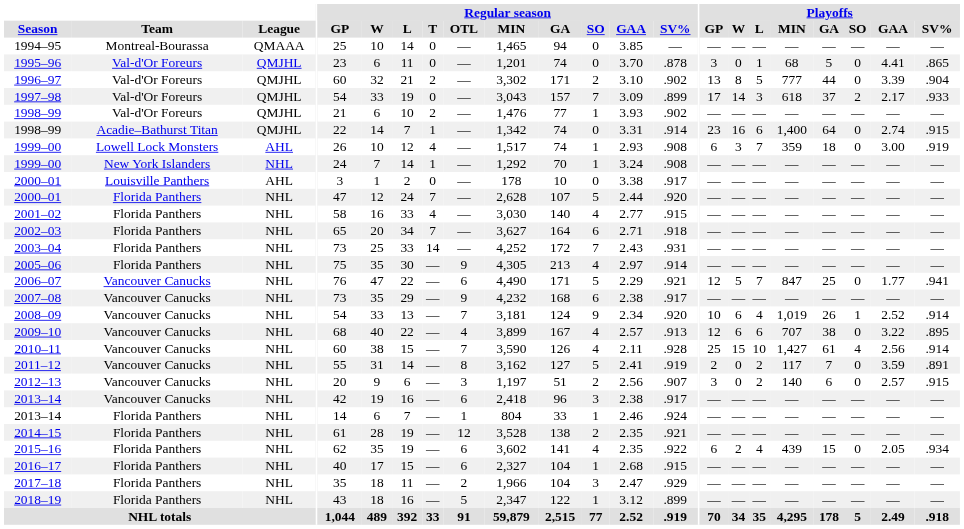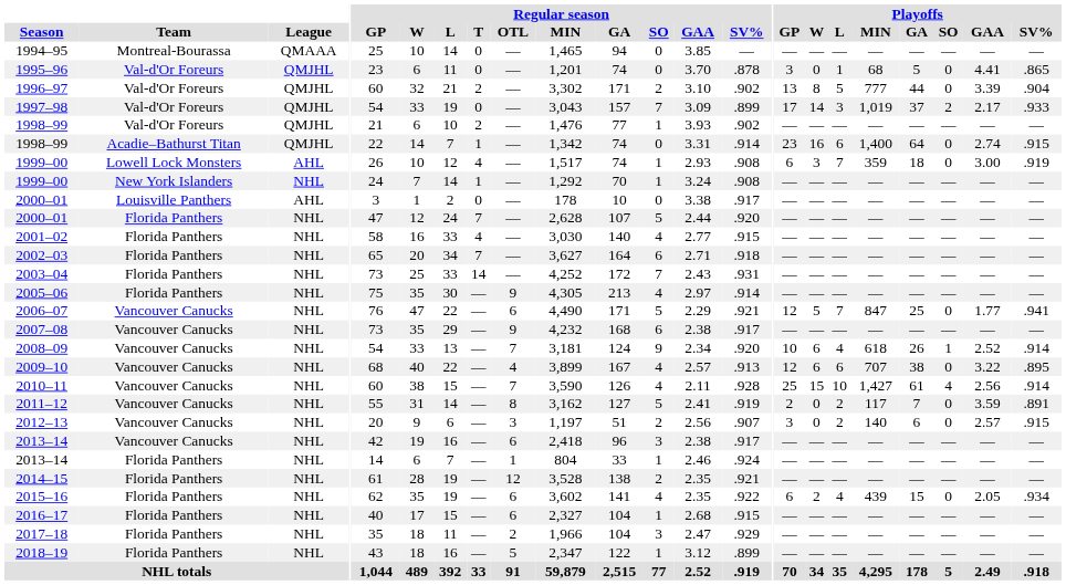1997–98 | Playoffs / MIN: 618 -> 1,019
2008–09 | Playoffs / MIN: 1,019 -> 618
